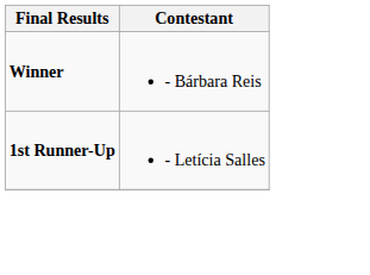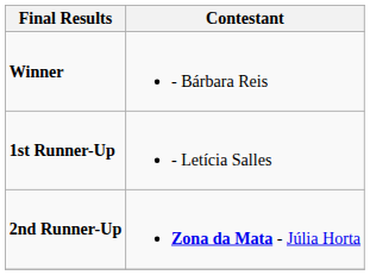+ row: 2nd Runner-Up | Zona da Mata - Júlia Horta
